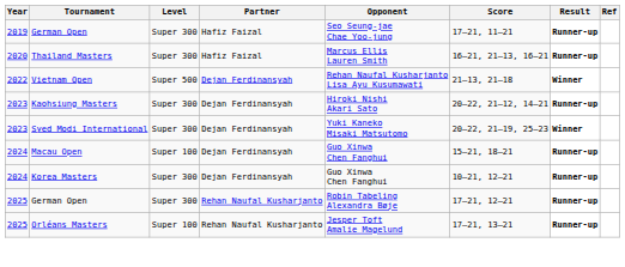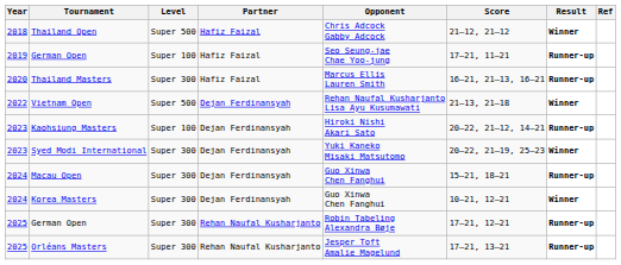+ row: 2018 | Thailand Open | Super 500 | Hafiz Faizal | Chris Adcock Gabby Adcock | 21–12, 21–12 | Winner
2019 / German Open | Level: Super 300 -> Super 100
Kaohsiung Masters | Level: Super 300 -> Super 100
Macau Open | Level: Super 100 -> Super 300
Korea Masters | Result: Runner-up -> Winner
Orléans Masters | Level: Super 100 -> Super 300
